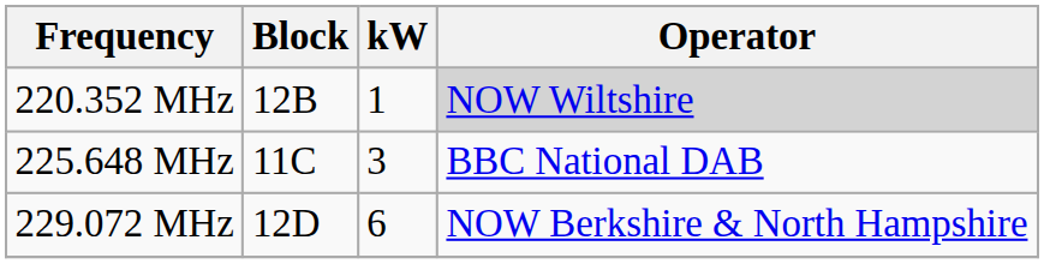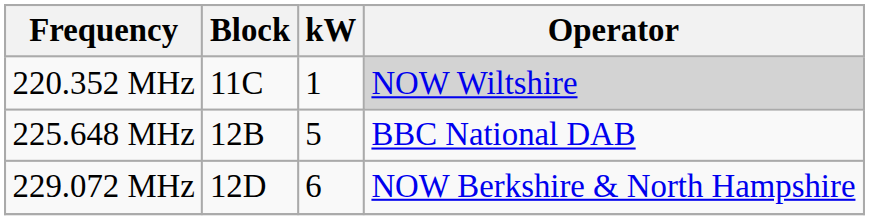220.352 MHz | Block: 12B -> 11C
225.648 MHz | Block: 11C -> 12B
225.648 MHz | kW: 3 -> 5
